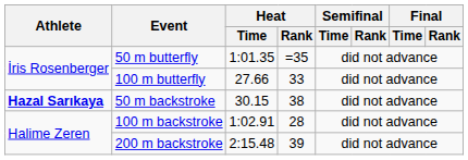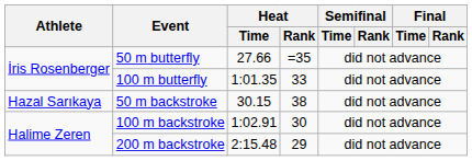50 m butterfly | Heat / Time: 1:01.35 -> 27.66
100 m butterfly | Heat / Time: 27.66 -> 1:01.35
50 m backstroke | Athlete: bold -> normal
100 m backstroke | Heat / Rank: 28 -> 30
200 m backstroke | Heat / Rank: 39 -> 29
